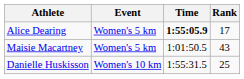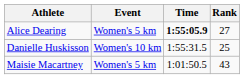Alice Dearing | Rank: 17 -> 27
rows swapped: Danielle Huskisson <-> Maisie Macartney
